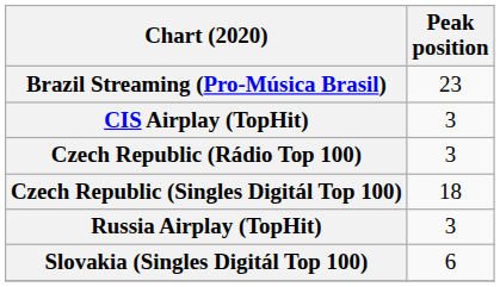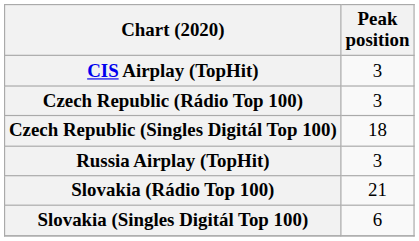- row: Brazil Streaming (Pro-Música Brasil) | 23
+ row: Slovakia (Rádio Top 100) | 21
